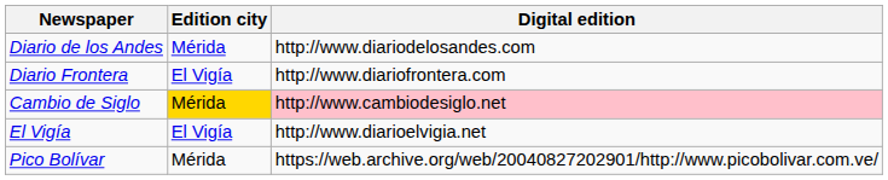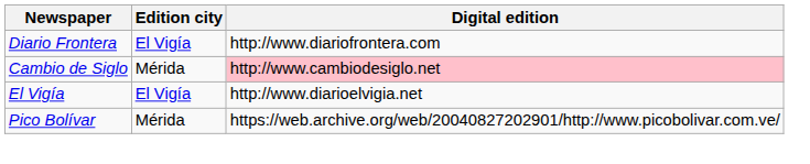- row: Diario de los Andes | Mérida | http://www.diariodelosandes.com
Cambio de Siglo | Edition city: gold background -> no background
